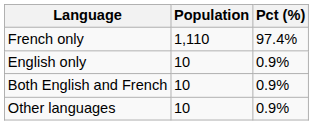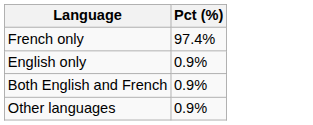- column: Population | 1,110 | 10 | 10 | 10
